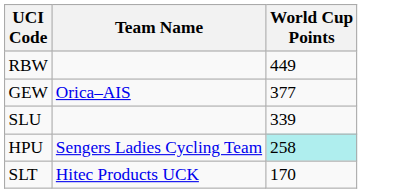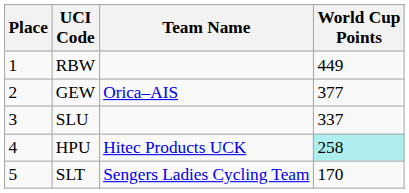+ column: Place | 1 | 2 | 3 | 4 | 5
SLU | World Cup Points: 339 -> 337
HPU | Team Name: Sengers Ladies Cycling Team -> Hitec Products UCK
SLT | Team Name: Hitec Products UCK -> Sengers Ladies Cycling Team
